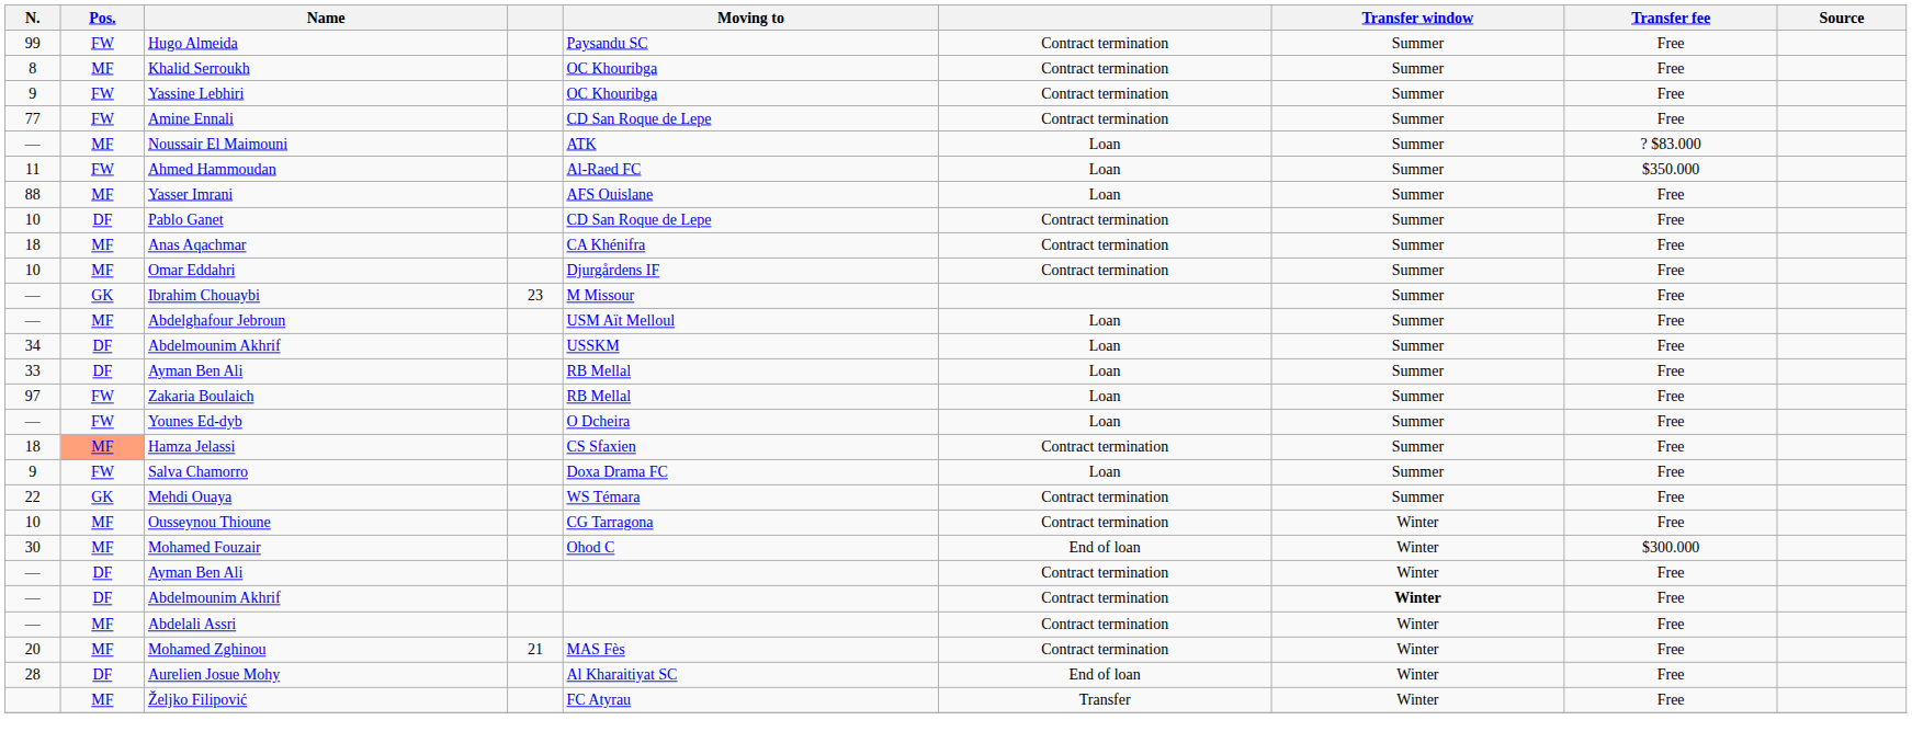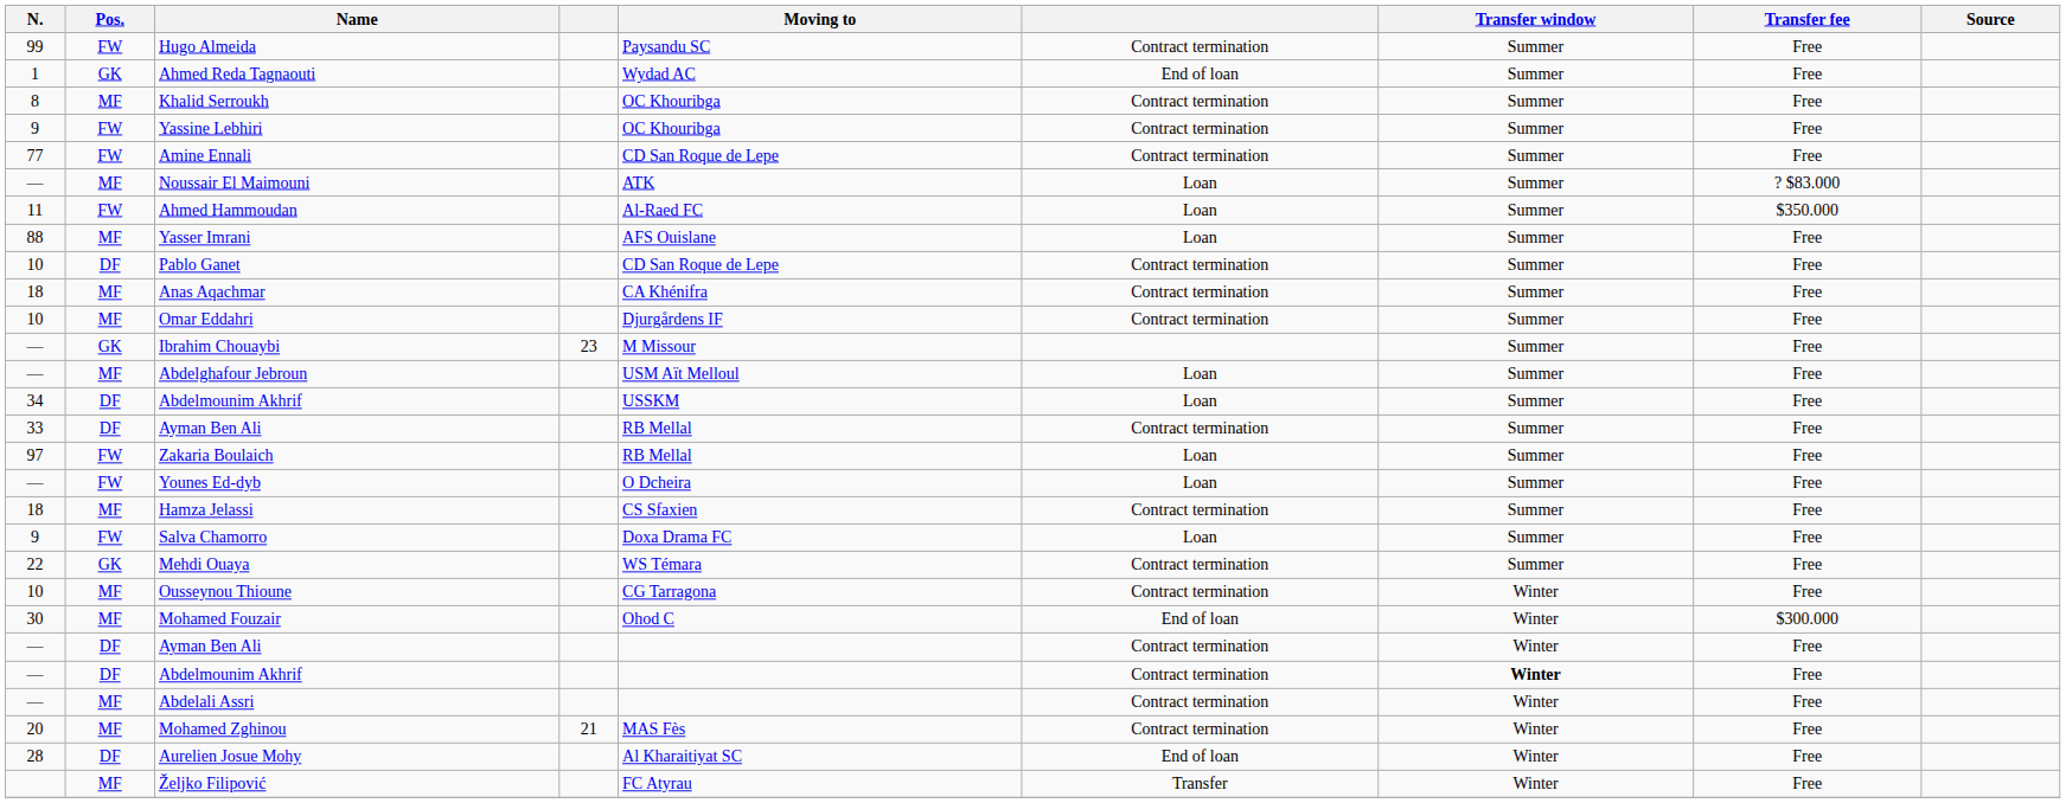+ row: 1 | GK | Ahmed Reda Tagnaouti | Wydad AC | End of loan | Summer | Free
33 / Ayman Ben Ali | column 6: Loan -> Contract termination
Hamza Jelassi | Pos.: lightsalmon background -> no background
